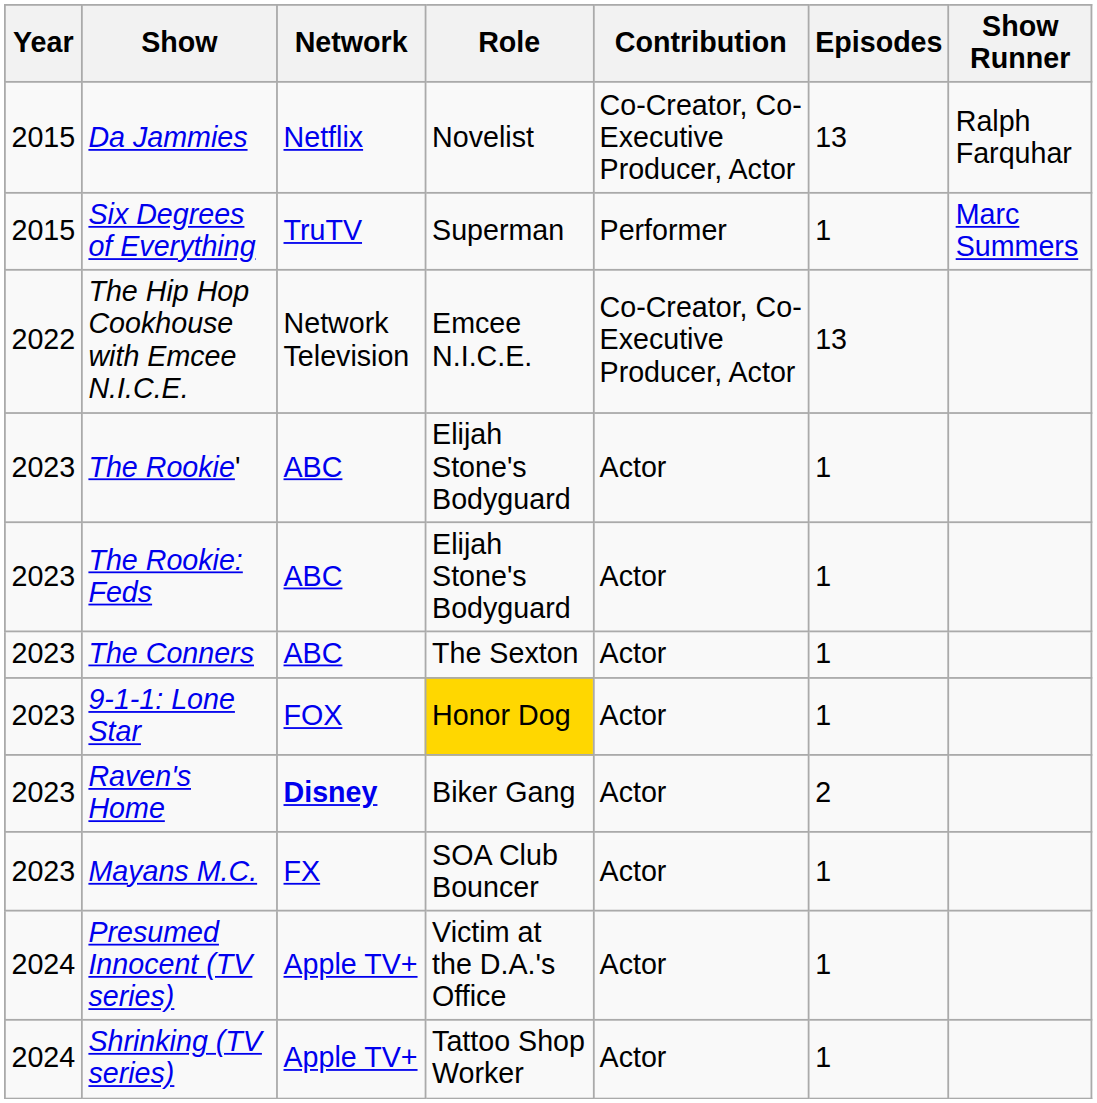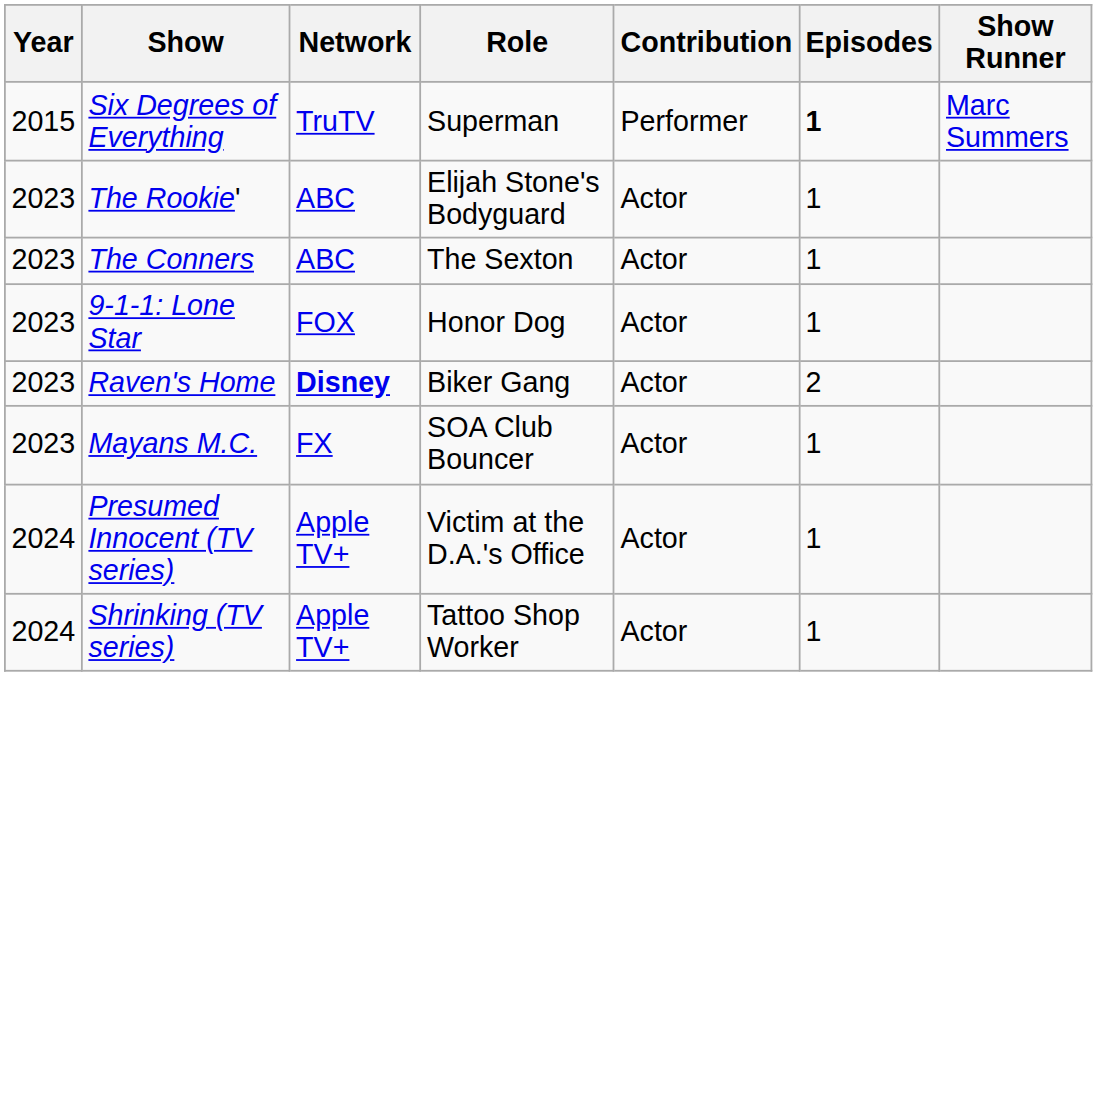- row: 2015 | Da Jammies | Netflix | Novelist | Co-Creator, Co-Executive Producer, Actor | 13 | Ralph Farquhar
Six Degrees of Everything | Episodes: normal -> bold
- row: 2022 | The Hip Hop Cookhouse with Emcee N.I.C.E. | Network Television | Emcee N.I.C.E. | Co-Creator, Co-Executive Producer, Actor | 13
- row: 2023 | The Rookie: Feds | ABC | Elijah Stone's Bodyguard | Actor | 1
9-1-1: Lone Star | Role: gold background -> no background
